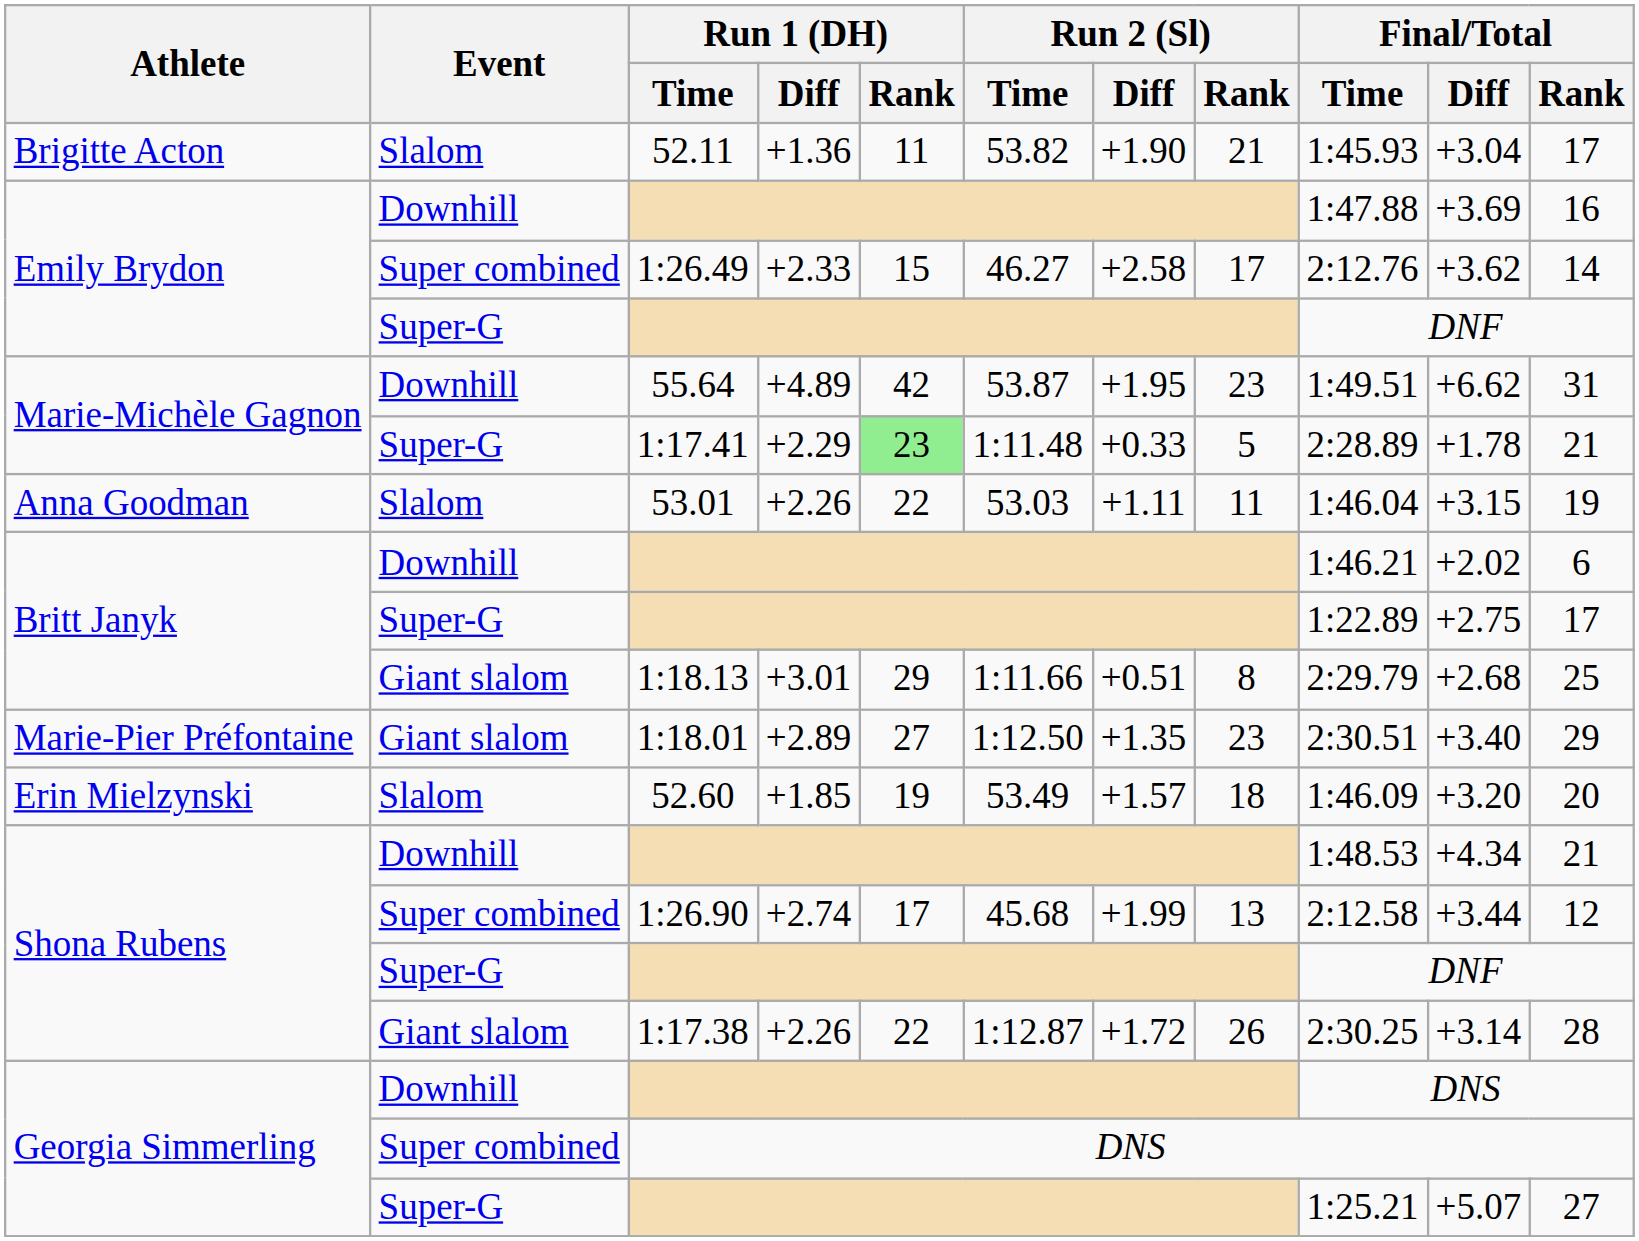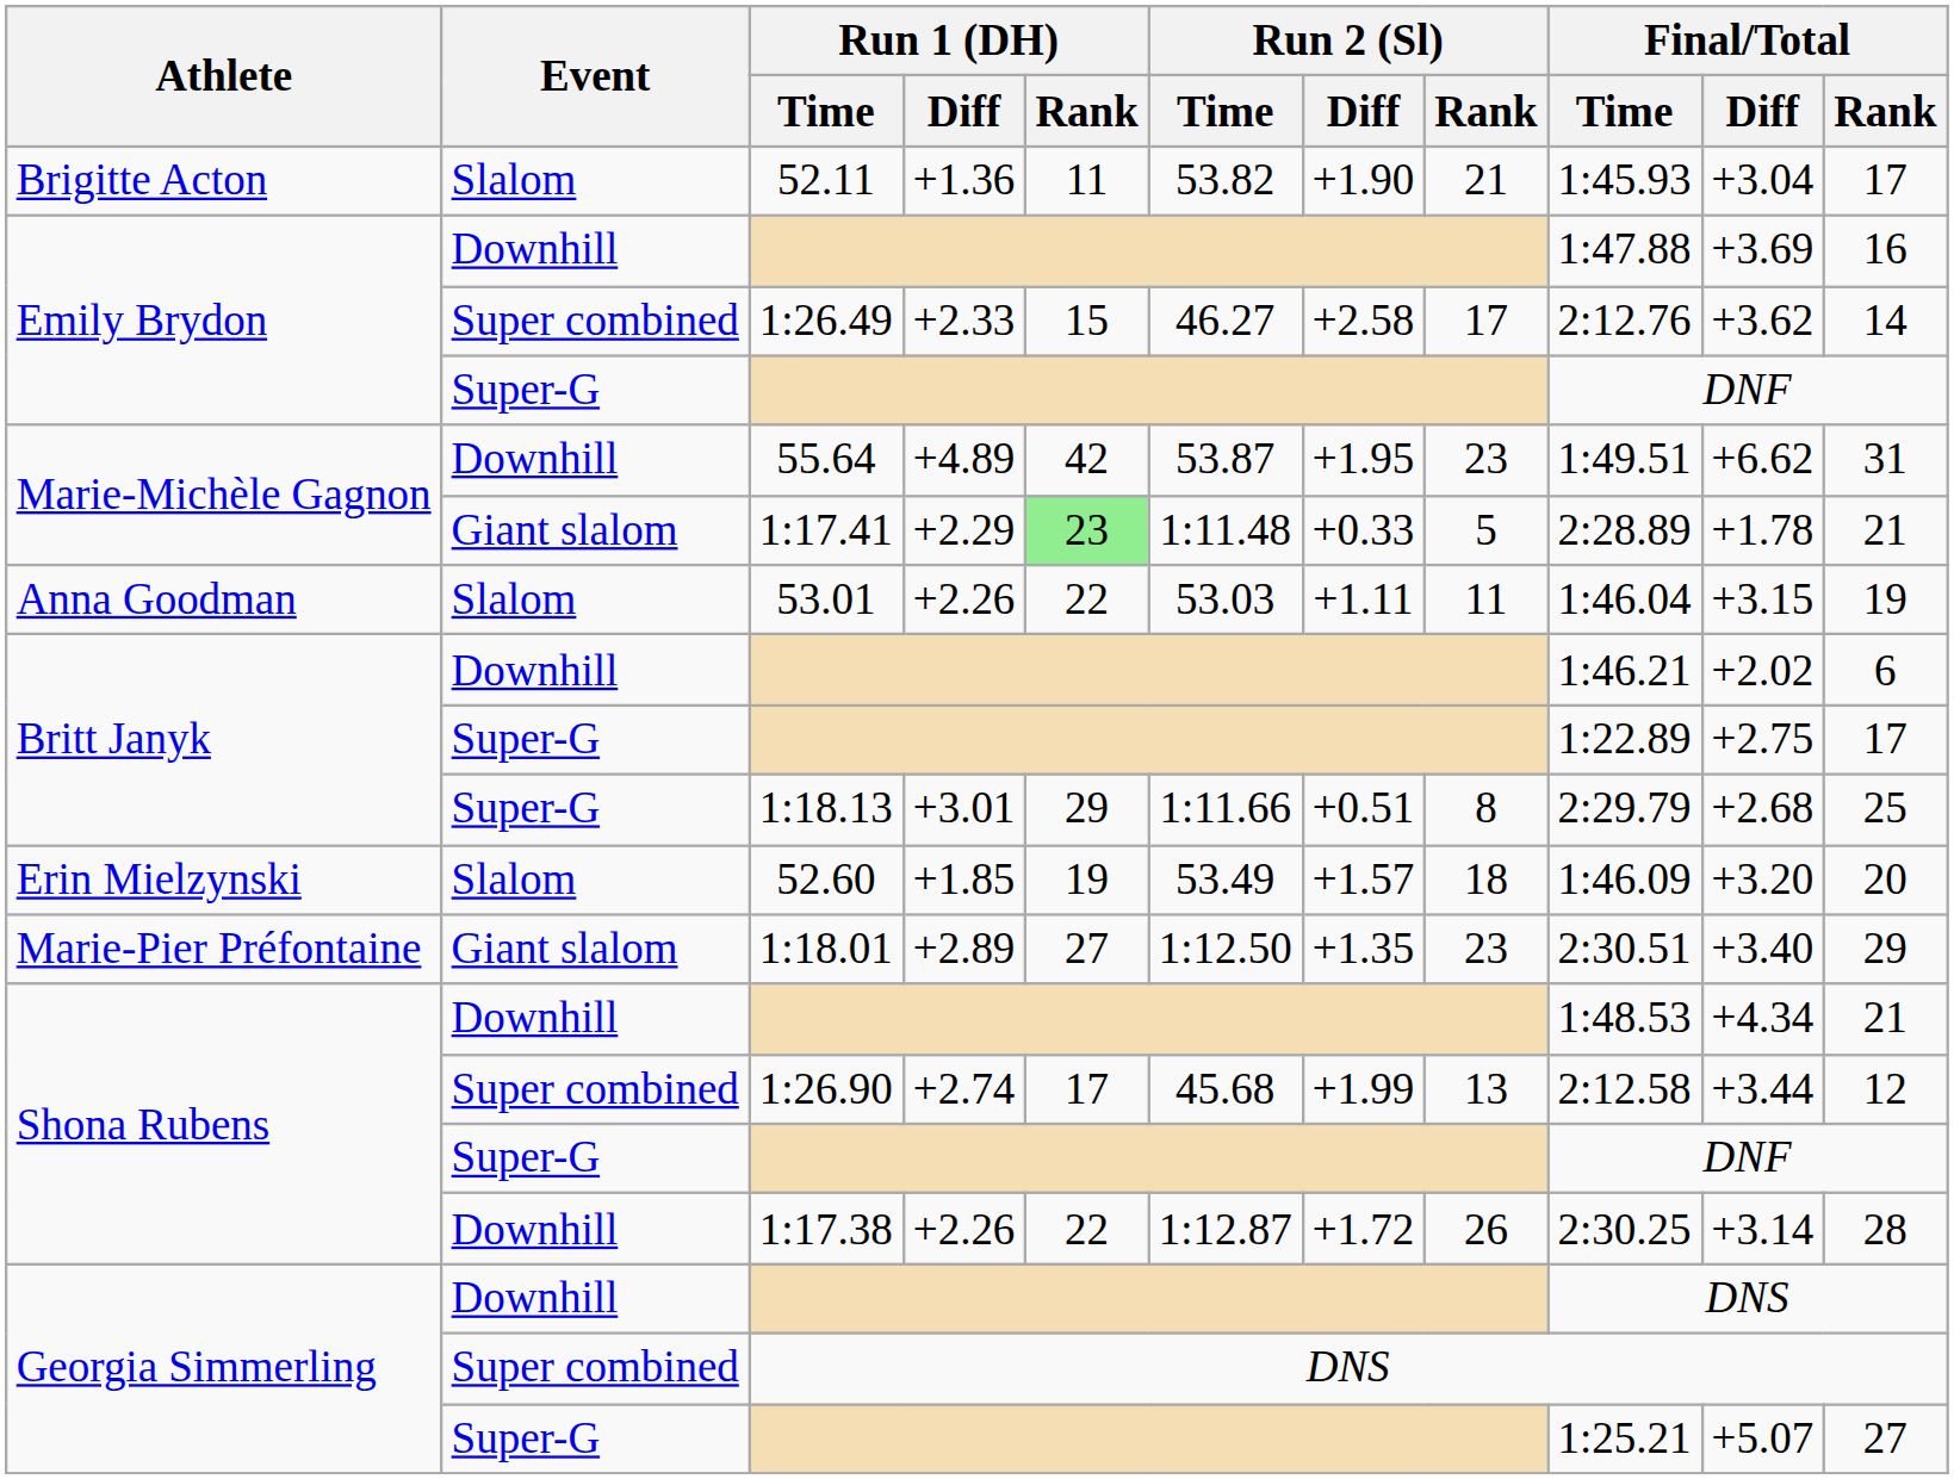1:17.41 | Event: Super-G -> Giant slalom
1:18.13 | Event: Giant slalom -> Super-G
rows swapped: 52.60 <-> 1:18.01
1:17.38 | Event: Giant slalom -> Downhill
